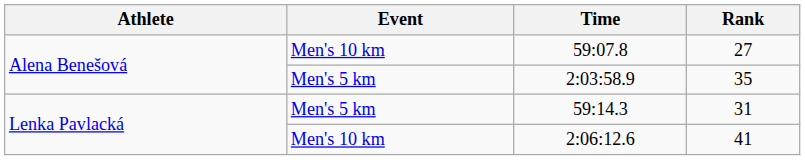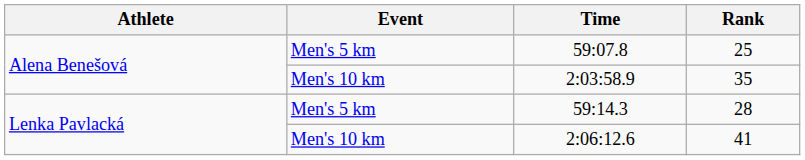59:07.8 | Event: Men's 10 km -> Men's 5 km
59:07.8 | Rank: 27 -> 25
2:03:58.9 | Event: Men's 5 km -> Men's 10 km
59:14.3 | Rank: 31 -> 28
